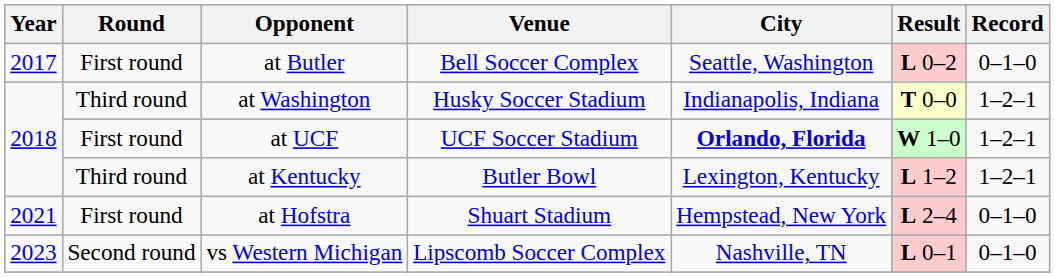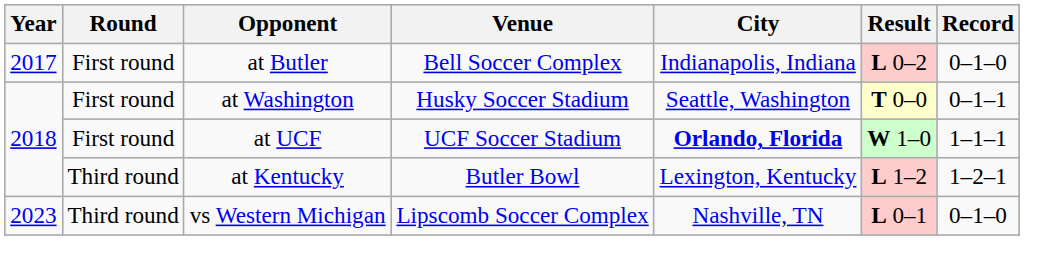at Butler | City: Seattle, Washington -> Indianapolis, Indiana
at Washington | Round: Third round -> First round
at Washington | City: Indianapolis, Indiana -> Seattle, Washington
at Washington | Record: 1–2–1 -> 0–1–1
at UCF | Record: 1–2–1 -> 1–1–1
- row: 2021 | First round | at Hofstra | Shuart Stadium | Hempstead, New York | L 2–4 | 0–1–0
vs Western Michigan | Round: Second round -> Third round
